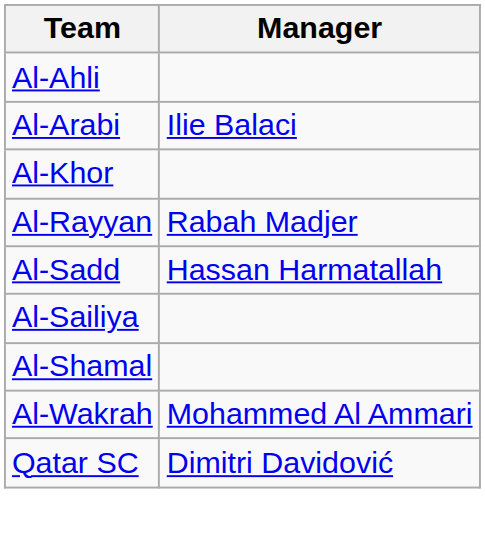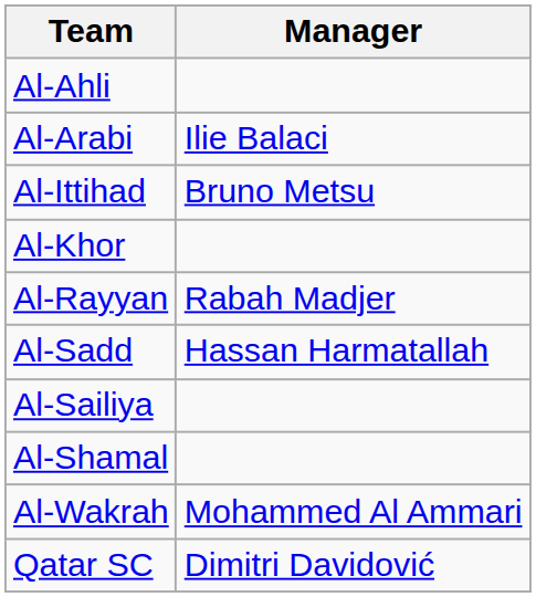+ row: Al-Ittihad | Bruno Metsu
